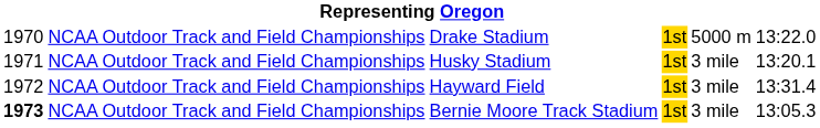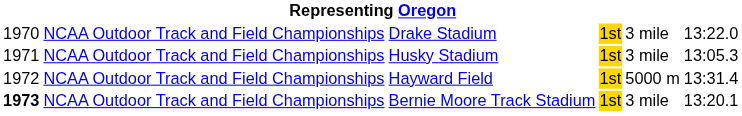Drake Stadium | column 5: 5000 m -> 3 mile
Husky Stadium | column 6: 13:20.1 -> 13:05.3
Hayward Field | column 5: 3 mile -> 5000 m
Bernie Moore Track Stadium | column 6: 13:05.3 -> 13:20.1
